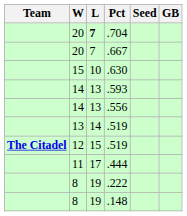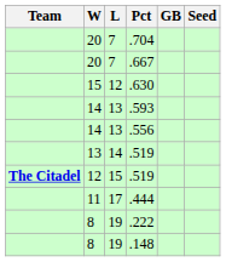columns swapped: GB <-> Seed
.704 | L: bold -> normal
.630 | L: 10 -> 12
